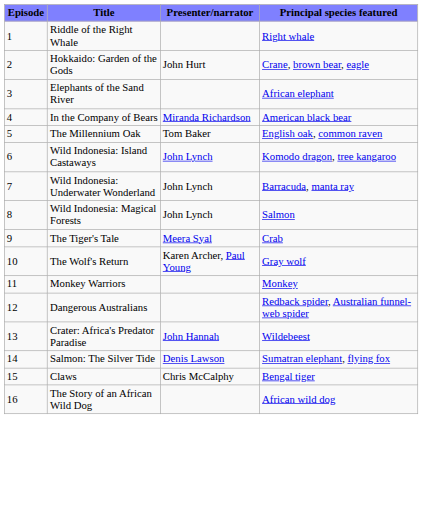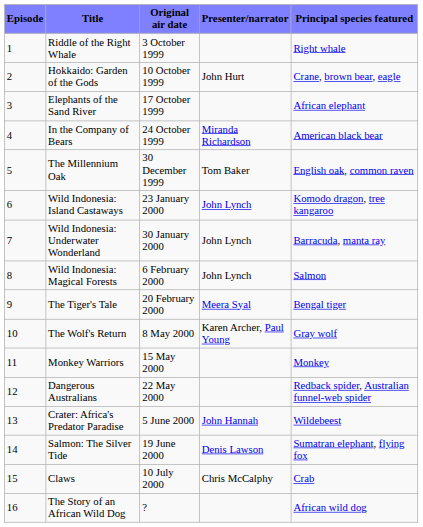+ column: Original air date | 3 October 1999 | 10 October 1999 | 17 October 1999 | 24 October 1999 | 30 December 1999 | 23 January 2000 | 30 January 2000 | 6 February 2000 | 20 February 2000 | 8 May 2000 | 15 May 2000 | 22 May 2000 | 5 June 2000 | 19 June 2000 | 10 July 2000 | ?
The Tiger's Tale | Principal species featured: Crab -> Bengal tiger
Claws | Principal species featured: Bengal tiger -> Crab
